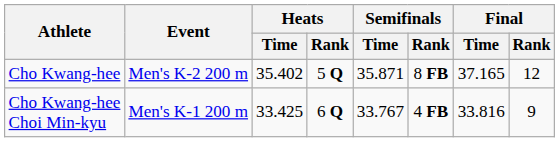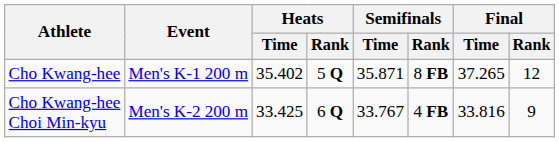Cho Kwang-hee | Event: Men's K-2 200 m -> Men's K-1 200 m
Cho Kwang-hee | Final / Time: 37.165 -> 37.265
Cho Kwang-hee Choi Min-kyu | Event: Men's K-1 200 m -> Men's K-2 200 m
